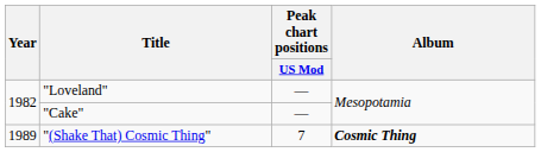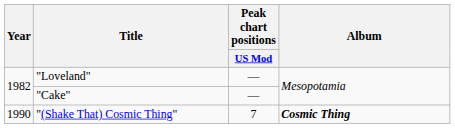"(Shake That) Cosmic Thing" | Year: 1989 -> 1990
